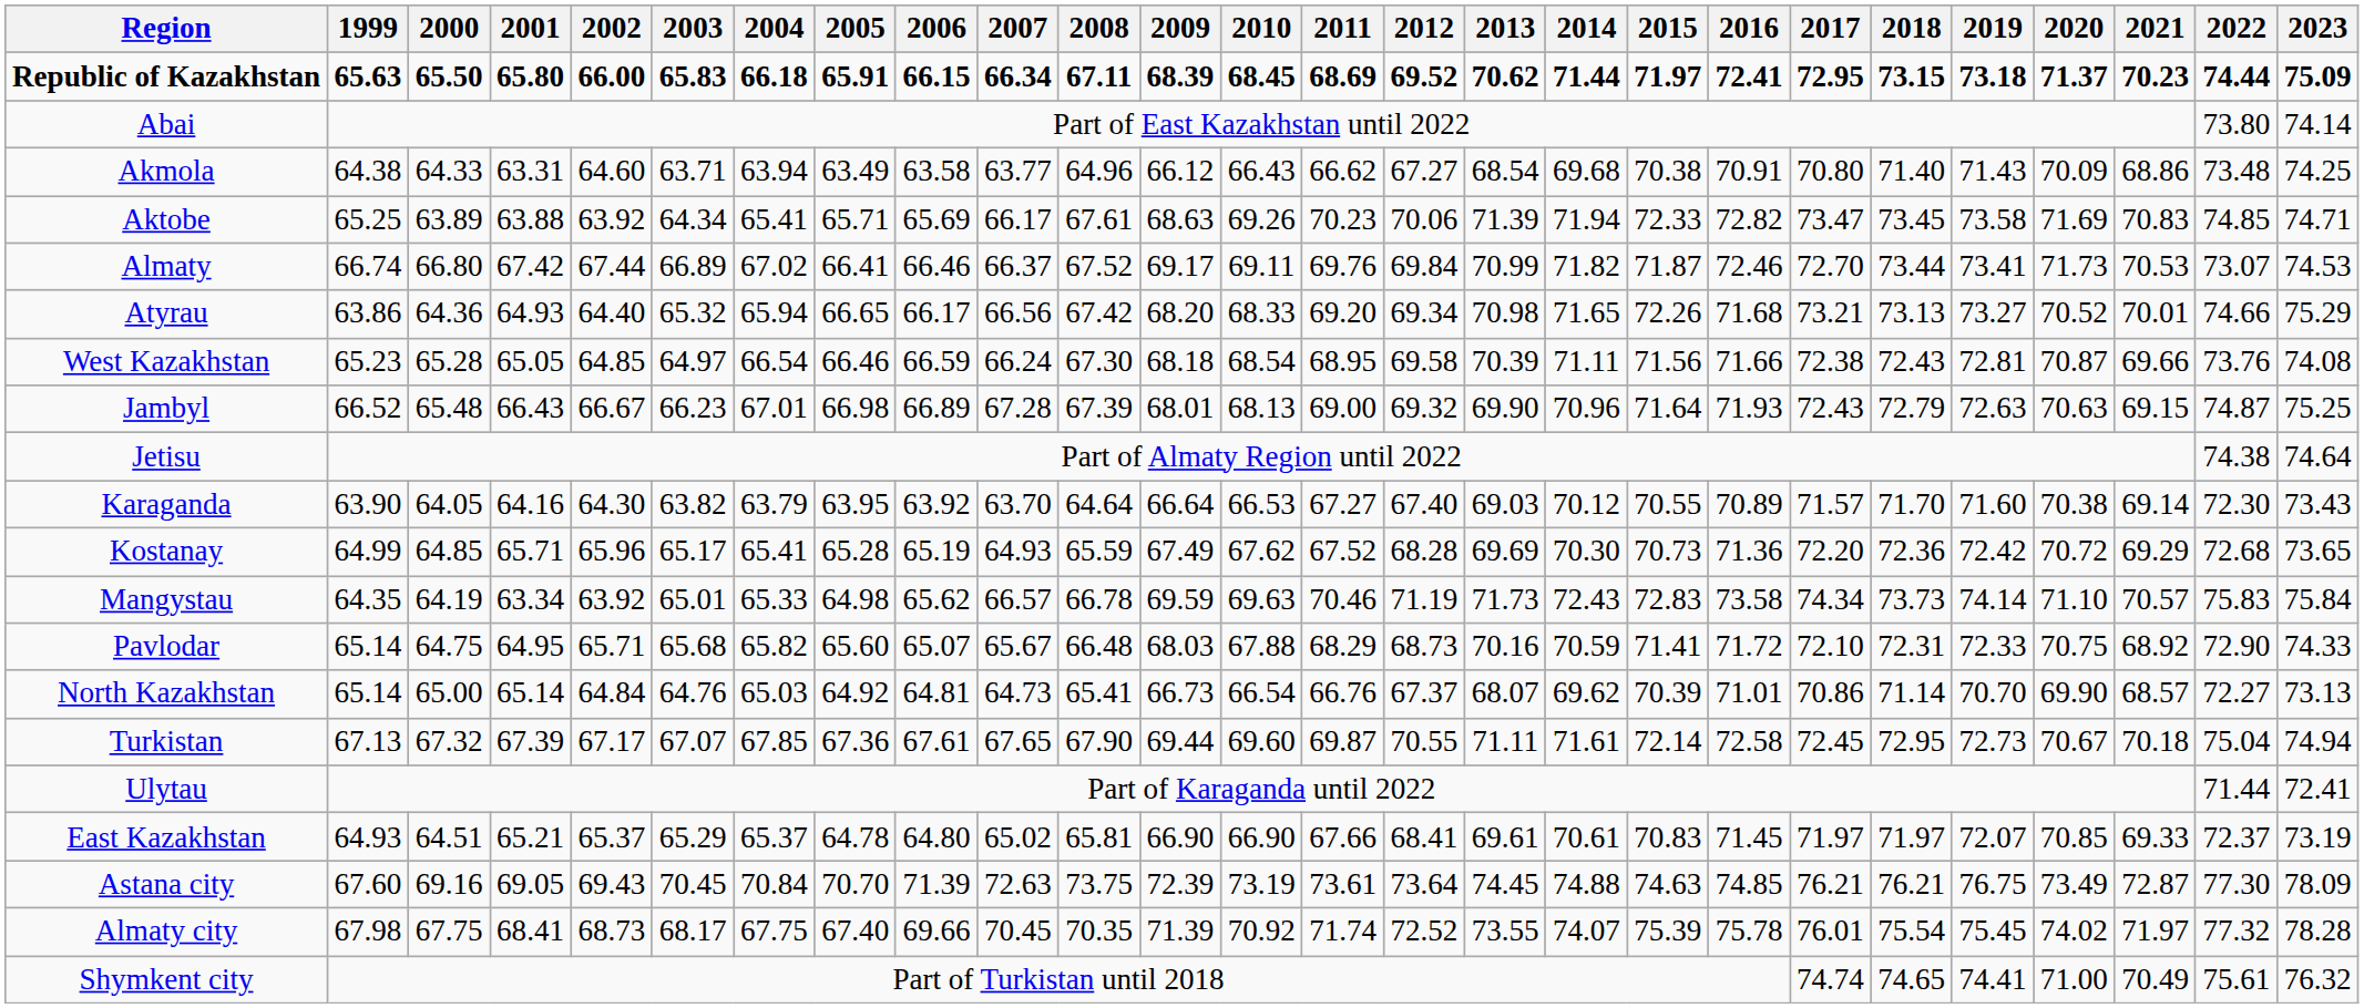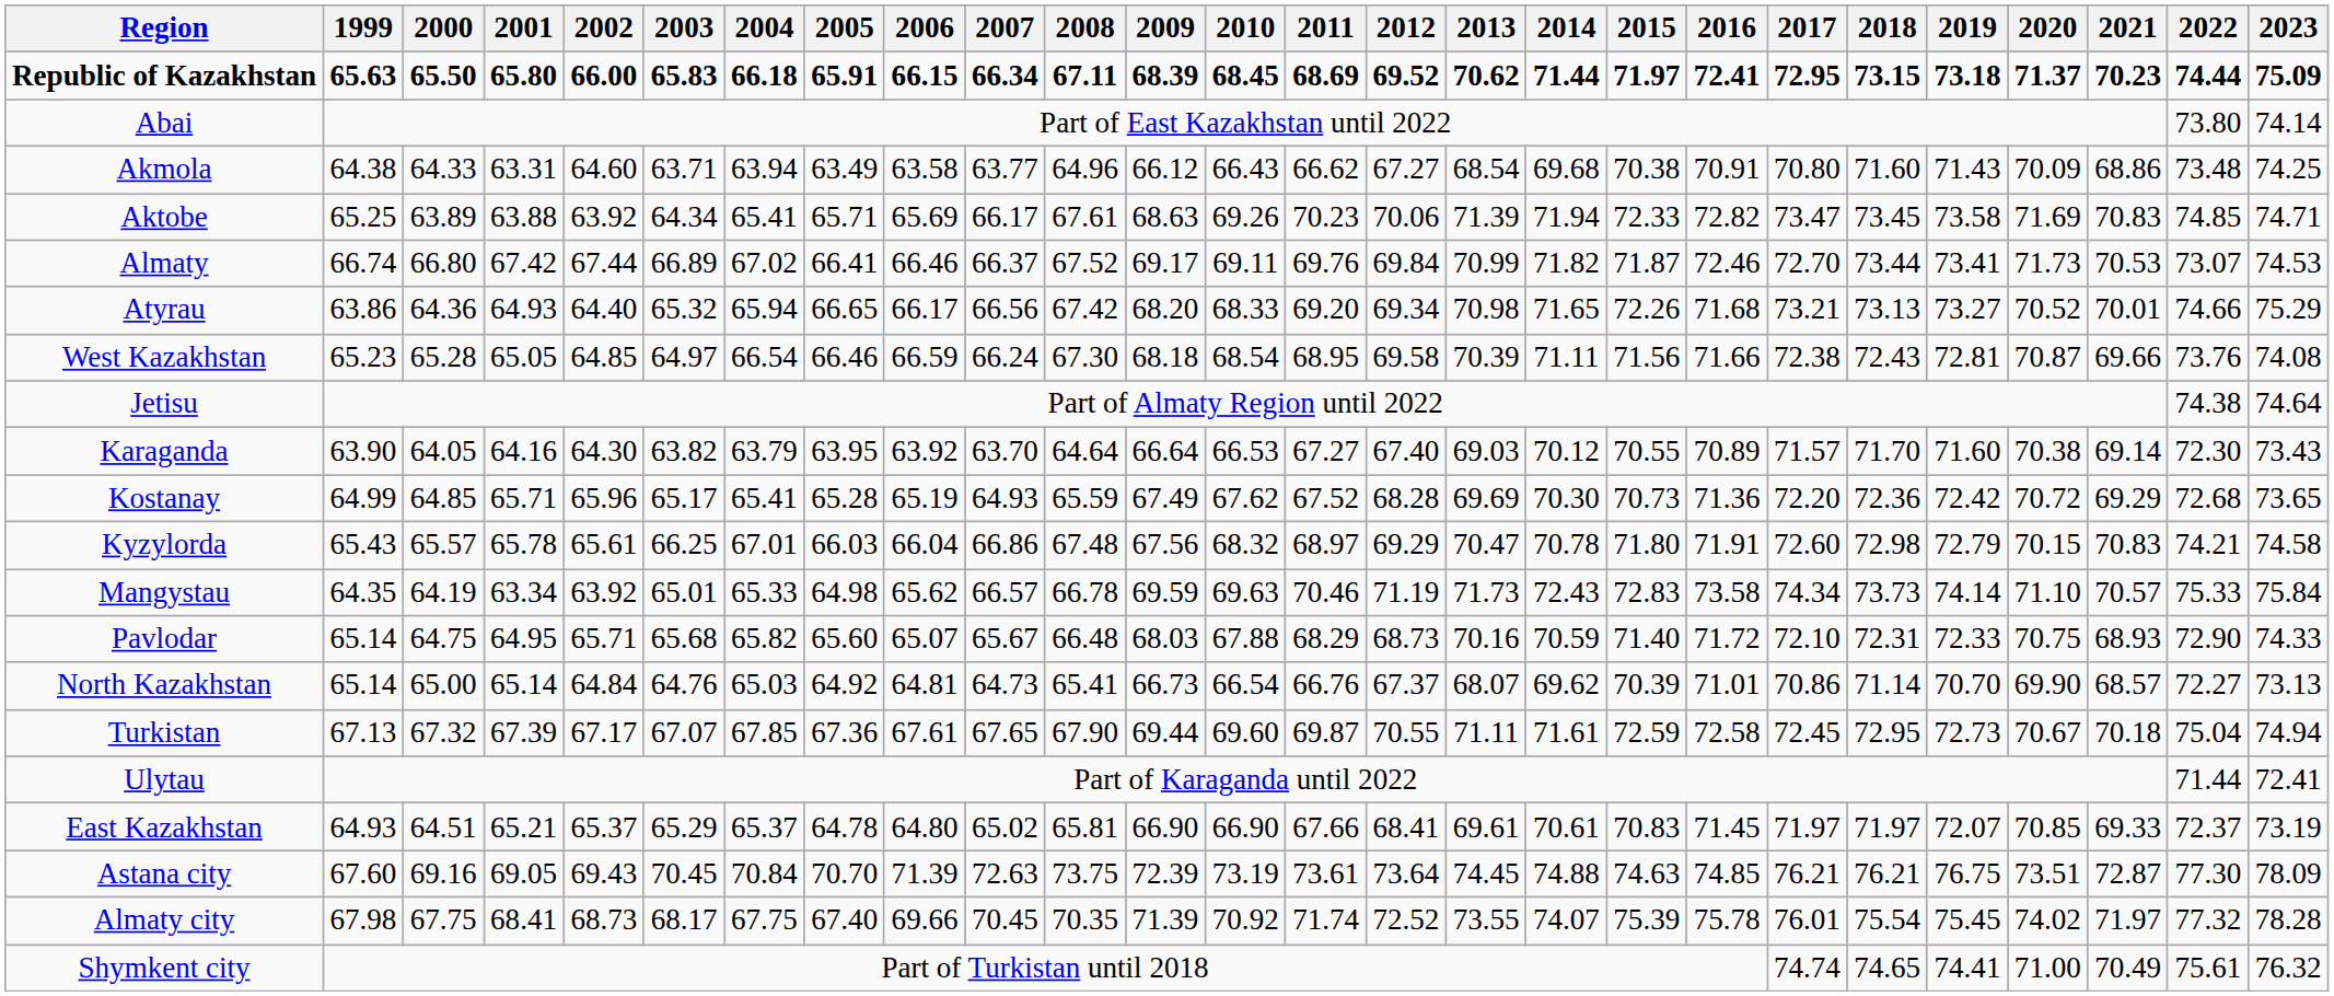Akmola | 2018: 71.40 -> 71.60
- row: Jambyl | 66.52 | 65.48 | 66.43 | 66.67 | 66.23 | 67.01 | 66.98 | 66.89 | 67.28 | 67.39 | 68.01 | 68.13 | 69.00 | 69.32 | 69.90 | 70.96 | 71.64 | 71.93 | 72.43 | 72.79 | 72.63 | 70.63 | 69.15 | 74.87 | 75.25
+ row: Kyzylorda | 65.43 | 65.57 | 65.78 | 65.61 | 66.25 | 67.01 | 66.03 | 66.04 | 66.86 | 67.48 | 67.56 | 68.32 | 68.97 | 69.29 | 70.47 | 70.78 | 71.80 | 71.91 | 72.60 | 72.98 | 72.79 | 70.15 | 70.83 | 74.21 | 74.58
Mangystau | 2022: 75.83 -> 75.33
Pavlodar | 2015: 71.41 -> 71.40
Pavlodar | 2021: 68.92 -> 68.93
Turkistan | 2015: 72.14 -> 72.59
Astana city | 2020: 73.49 -> 73.51
